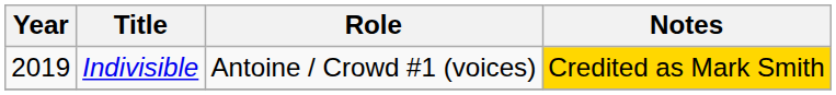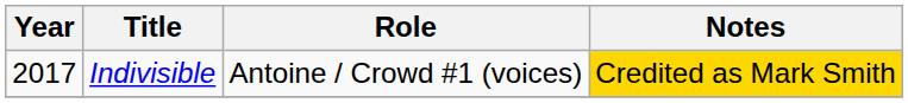Indivisible | Year: 2019 -> 2017
